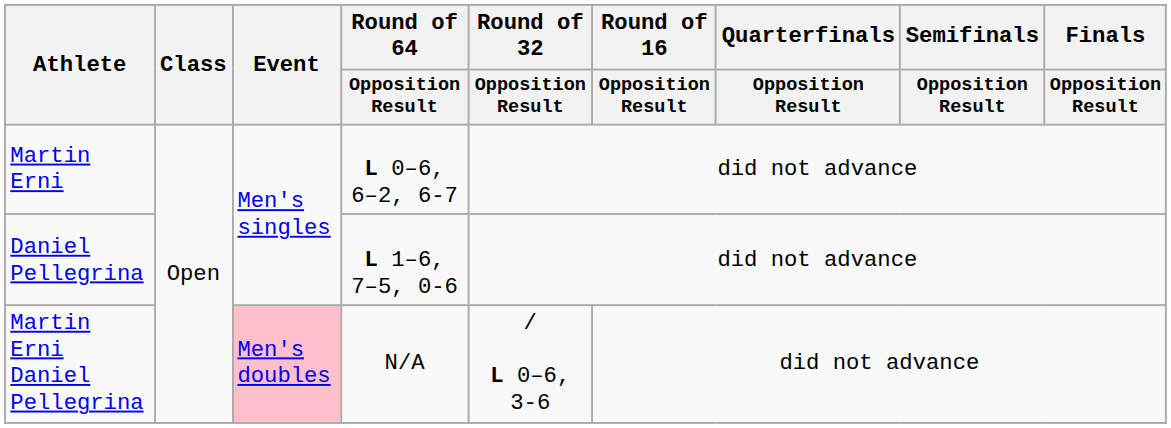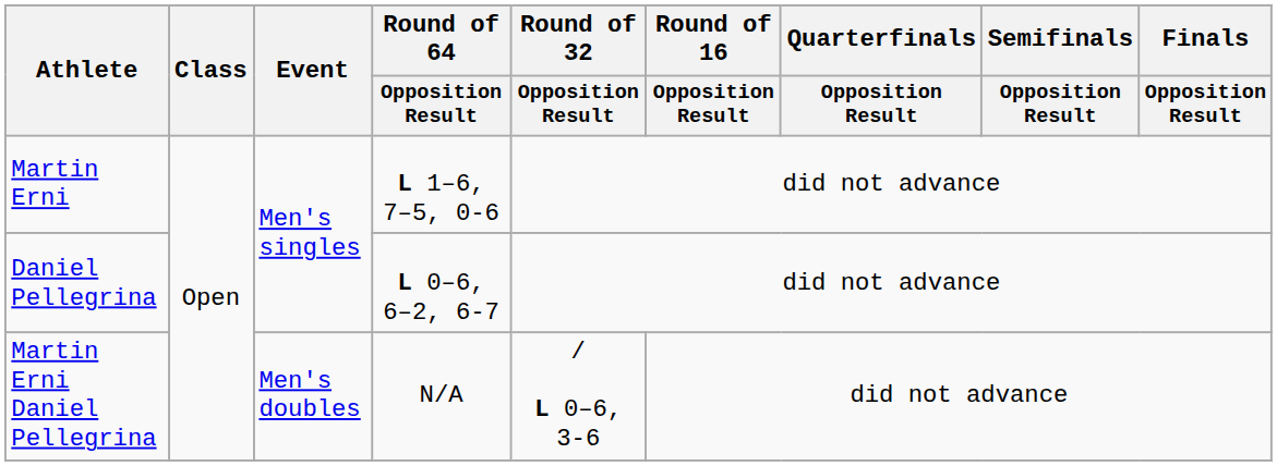Martin Erni | Round of 64 / Opposition Result: L 0–6, 6–2, 6-7 -> L 1–6, 7–5, 0-6
Daniel Pellegrina | Round of 64 / Opposition Result: L 1–6, 7–5, 0-6 -> L 0–6, 6–2, 6-7
Martin Erni Daniel Pellegrina | Event: pink background -> no background
